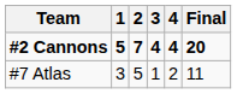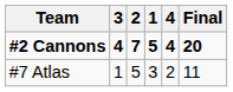columns swapped: 1 <-> 3
